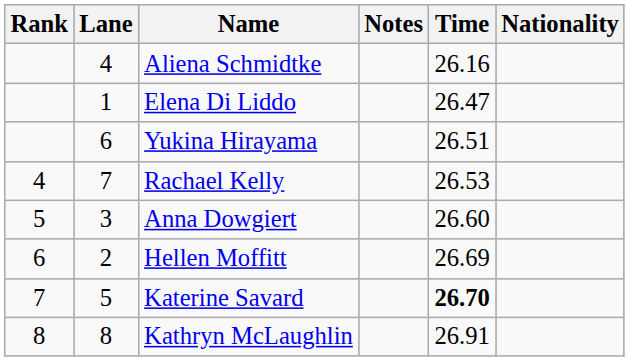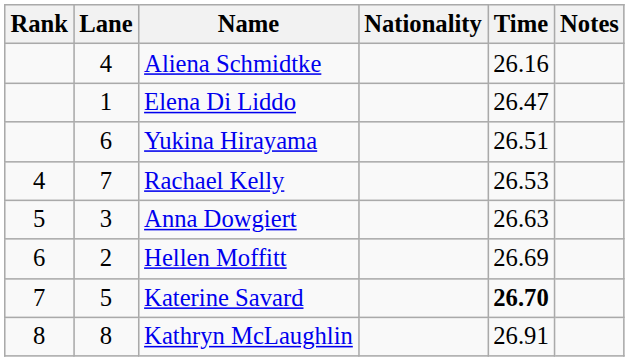columns swapped: Nationality <-> Notes
Anna Dowgiert | Time: 26.60 -> 26.63
